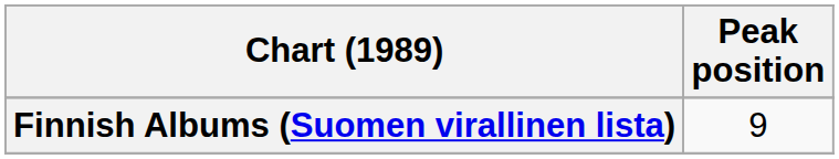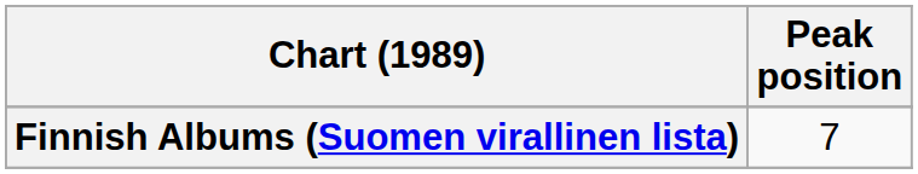Finnish Albums (Suomen virallinen lista) | Peak position: 9 -> 7
